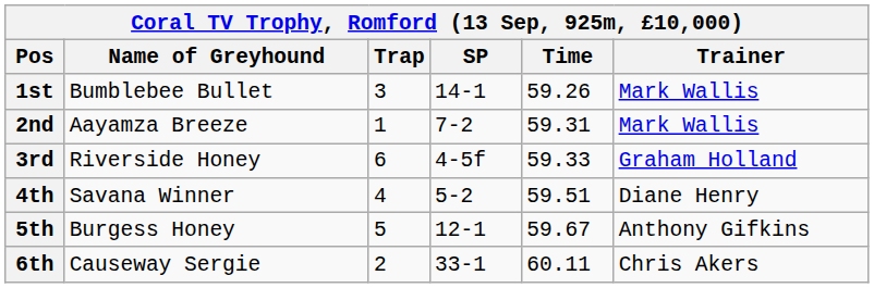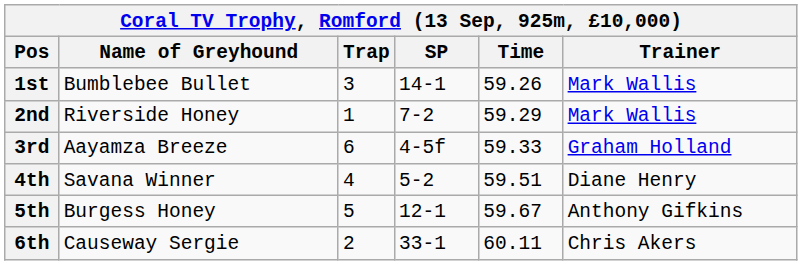2nd | Name of Greyhound: Aayamza Breeze -> Riverside Honey
2nd | Time: 59.31 -> 59.29
3rd | Name of Greyhound: Riverside Honey -> Aayamza Breeze
